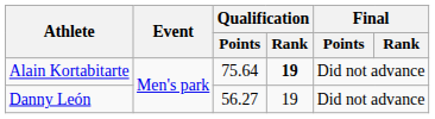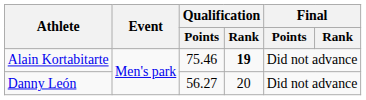Alain Kortabitarte | Qualification / Points: 75.64 -> 75.46
Danny León | Qualification / Rank: 19 -> 20
